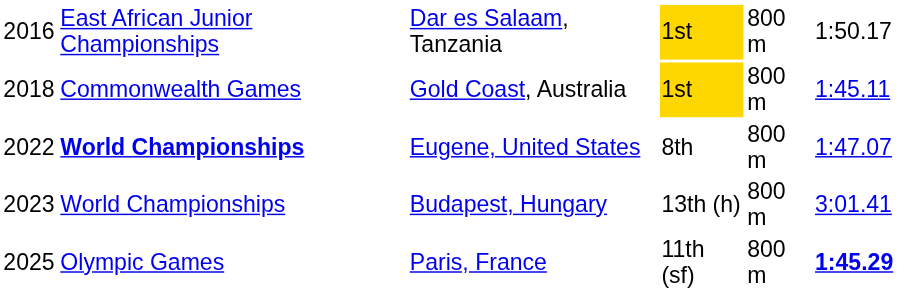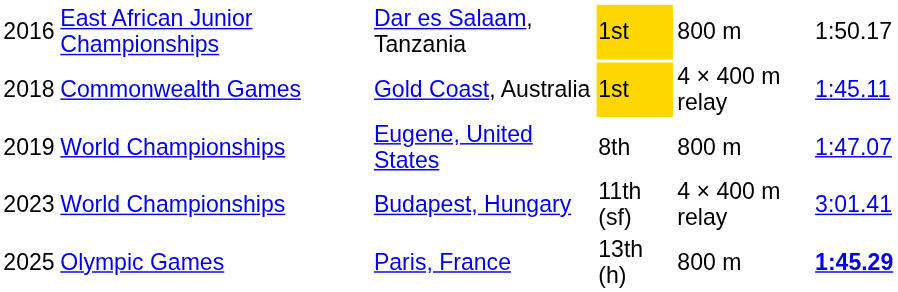Gold Coast, Australia | column 5: 800 m -> 4 × 400 m relay
Eugene, United States | column 1: 2022 -> 2019
Eugene, United States | column 2: bold -> normal
Budapest, Hungary | column 4: 13th (h) -> 11th (sf)
Budapest, Hungary | column 5: 800 m -> 4 × 400 m relay
Paris, France | column 4: 11th (sf) -> 13th (h)
